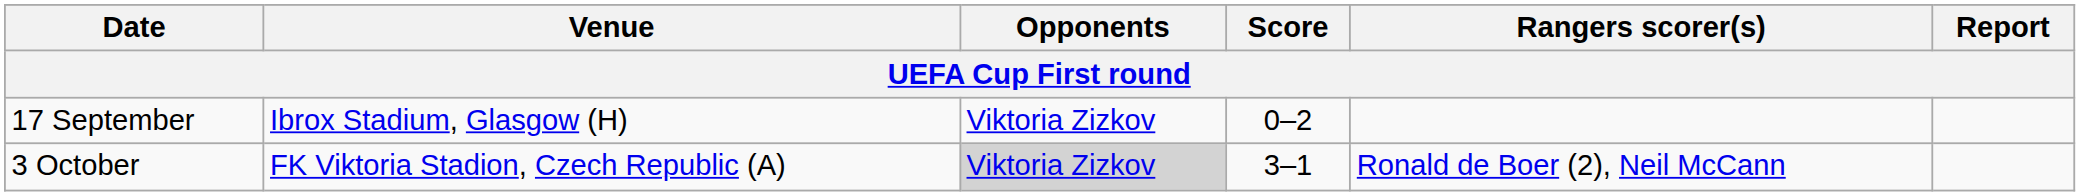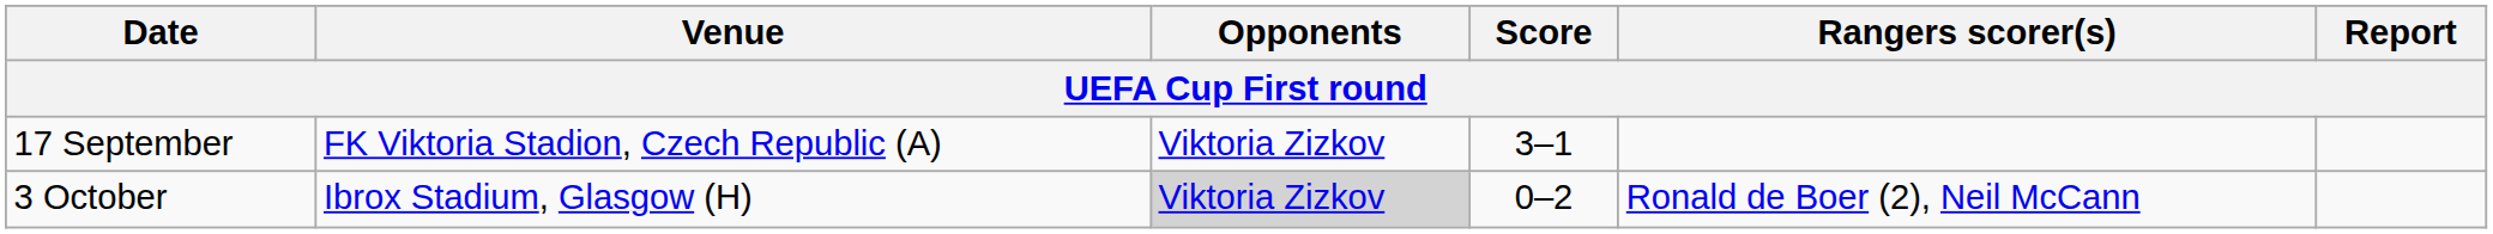17 September | Venue: Ibrox Stadium, Glasgow (H) -> FK Viktoria Stadion, Czech Republic (A)
17 September | Score: 0–2 -> 3–1
3 October | Venue: FK Viktoria Stadion, Czech Republic (A) -> Ibrox Stadium, Glasgow (H)
3 October | Score: 3–1 -> 0–2
